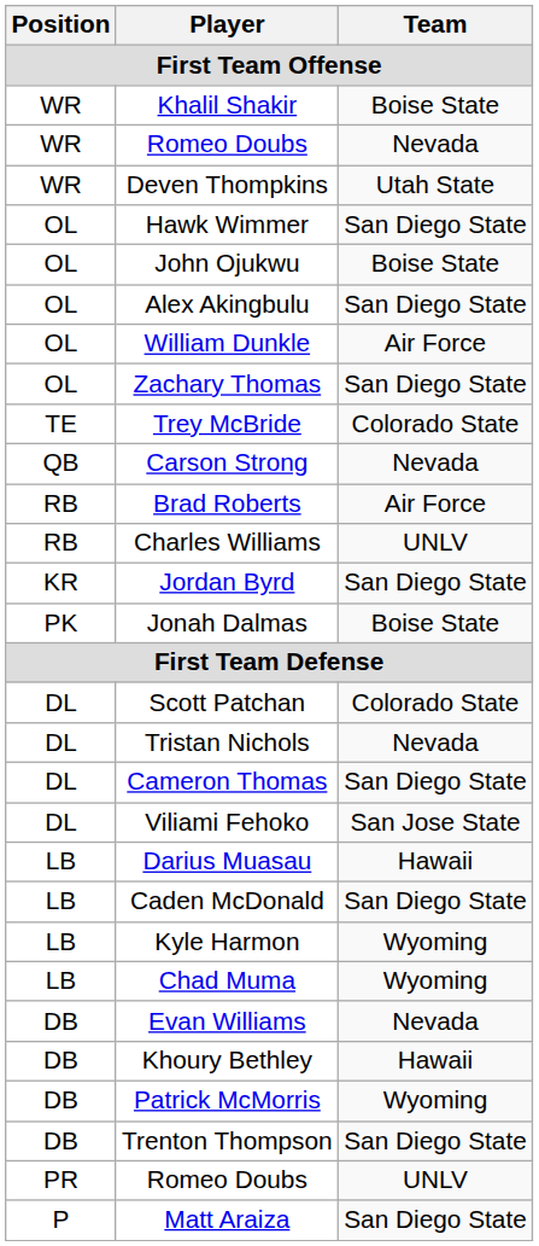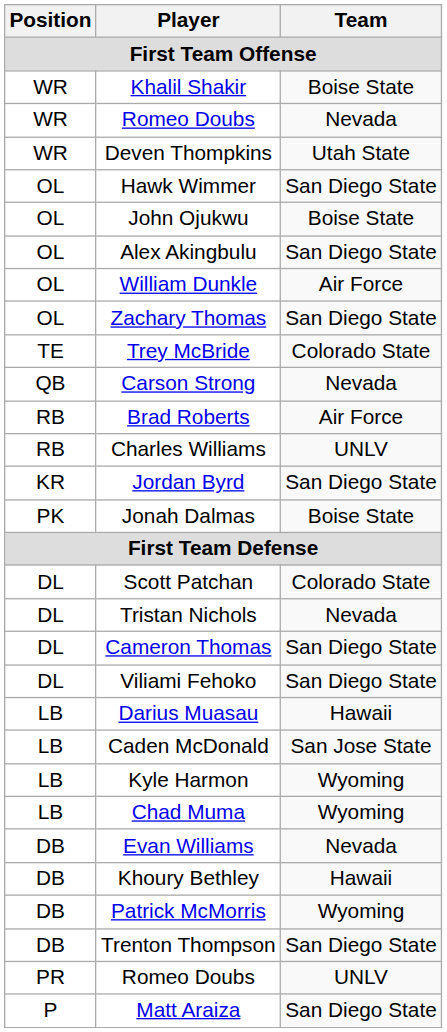Viliami Fehoko | Team: San Jose State -> San Diego State
Caden McDonald | Team: San Diego State -> San Jose State
